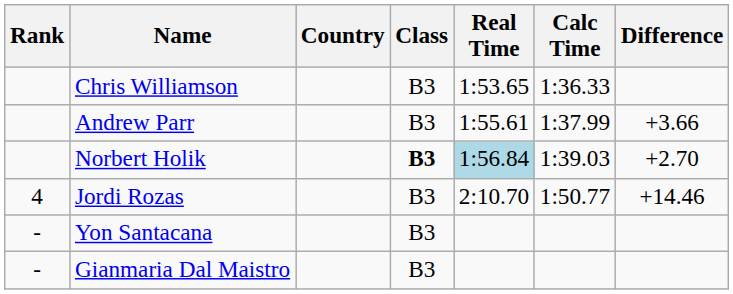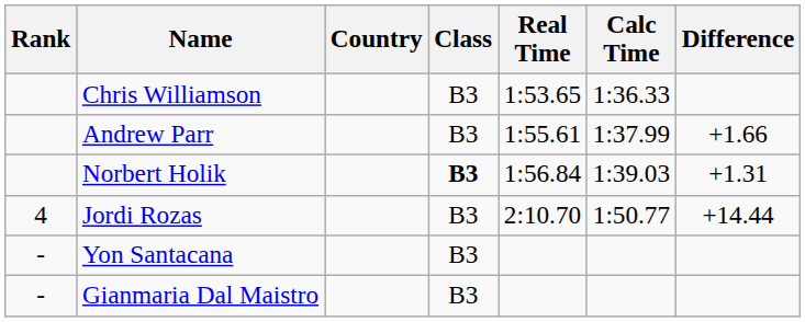Andrew Parr | Difference: +3.66 -> +1.66
Norbert Holik | Real Time: lightblue background -> no background
Norbert Holik | Difference: +2.70 -> +1.31
Jordi Rozas | Difference: +14.46 -> +14.44
